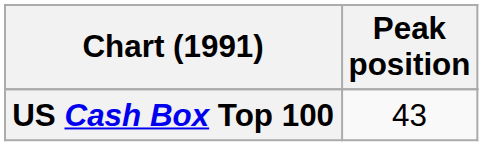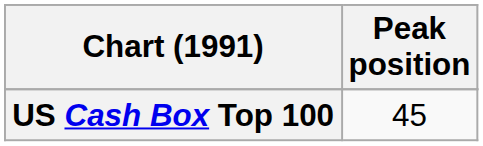US Cash Box Top 100 | Peak position: 43 -> 45
